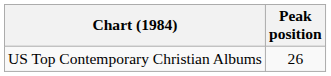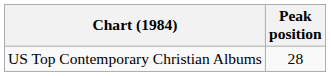US Top Contemporary Christian Albums | Peak position: 26 -> 28
